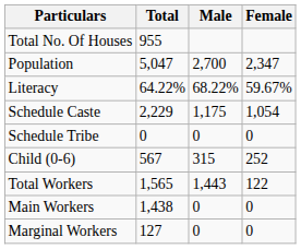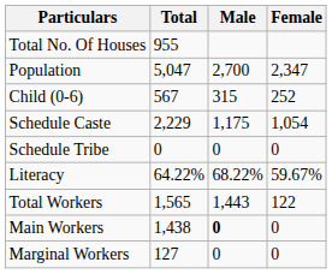rows swapped: Child (0-6) <-> Literacy
Main Workers | Male: normal -> bold
